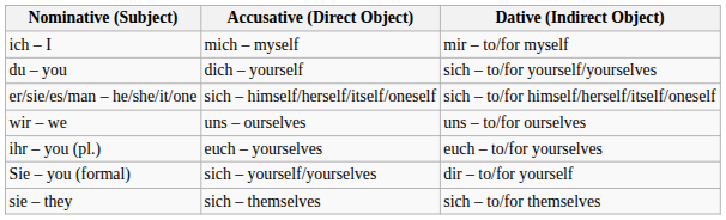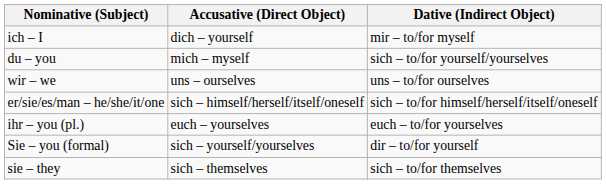ich – I | Accusative (Direct Object): mich – myself -> dich – yourself
du – you | Accusative (Direct Object): dich – yourself -> mich – myself
rows swapped: er/sie/es/man – he/she/it/one <-> wir – we
